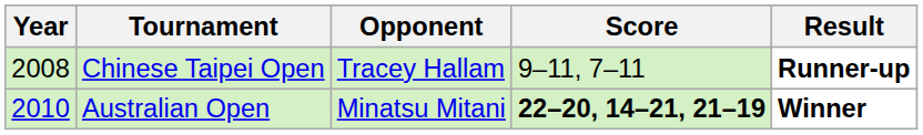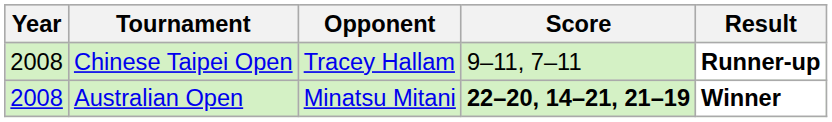Australian Open | Year: 2010 -> 2008
